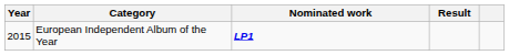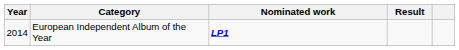European Independent Album of the Year | Year: 2015 -> 2014
